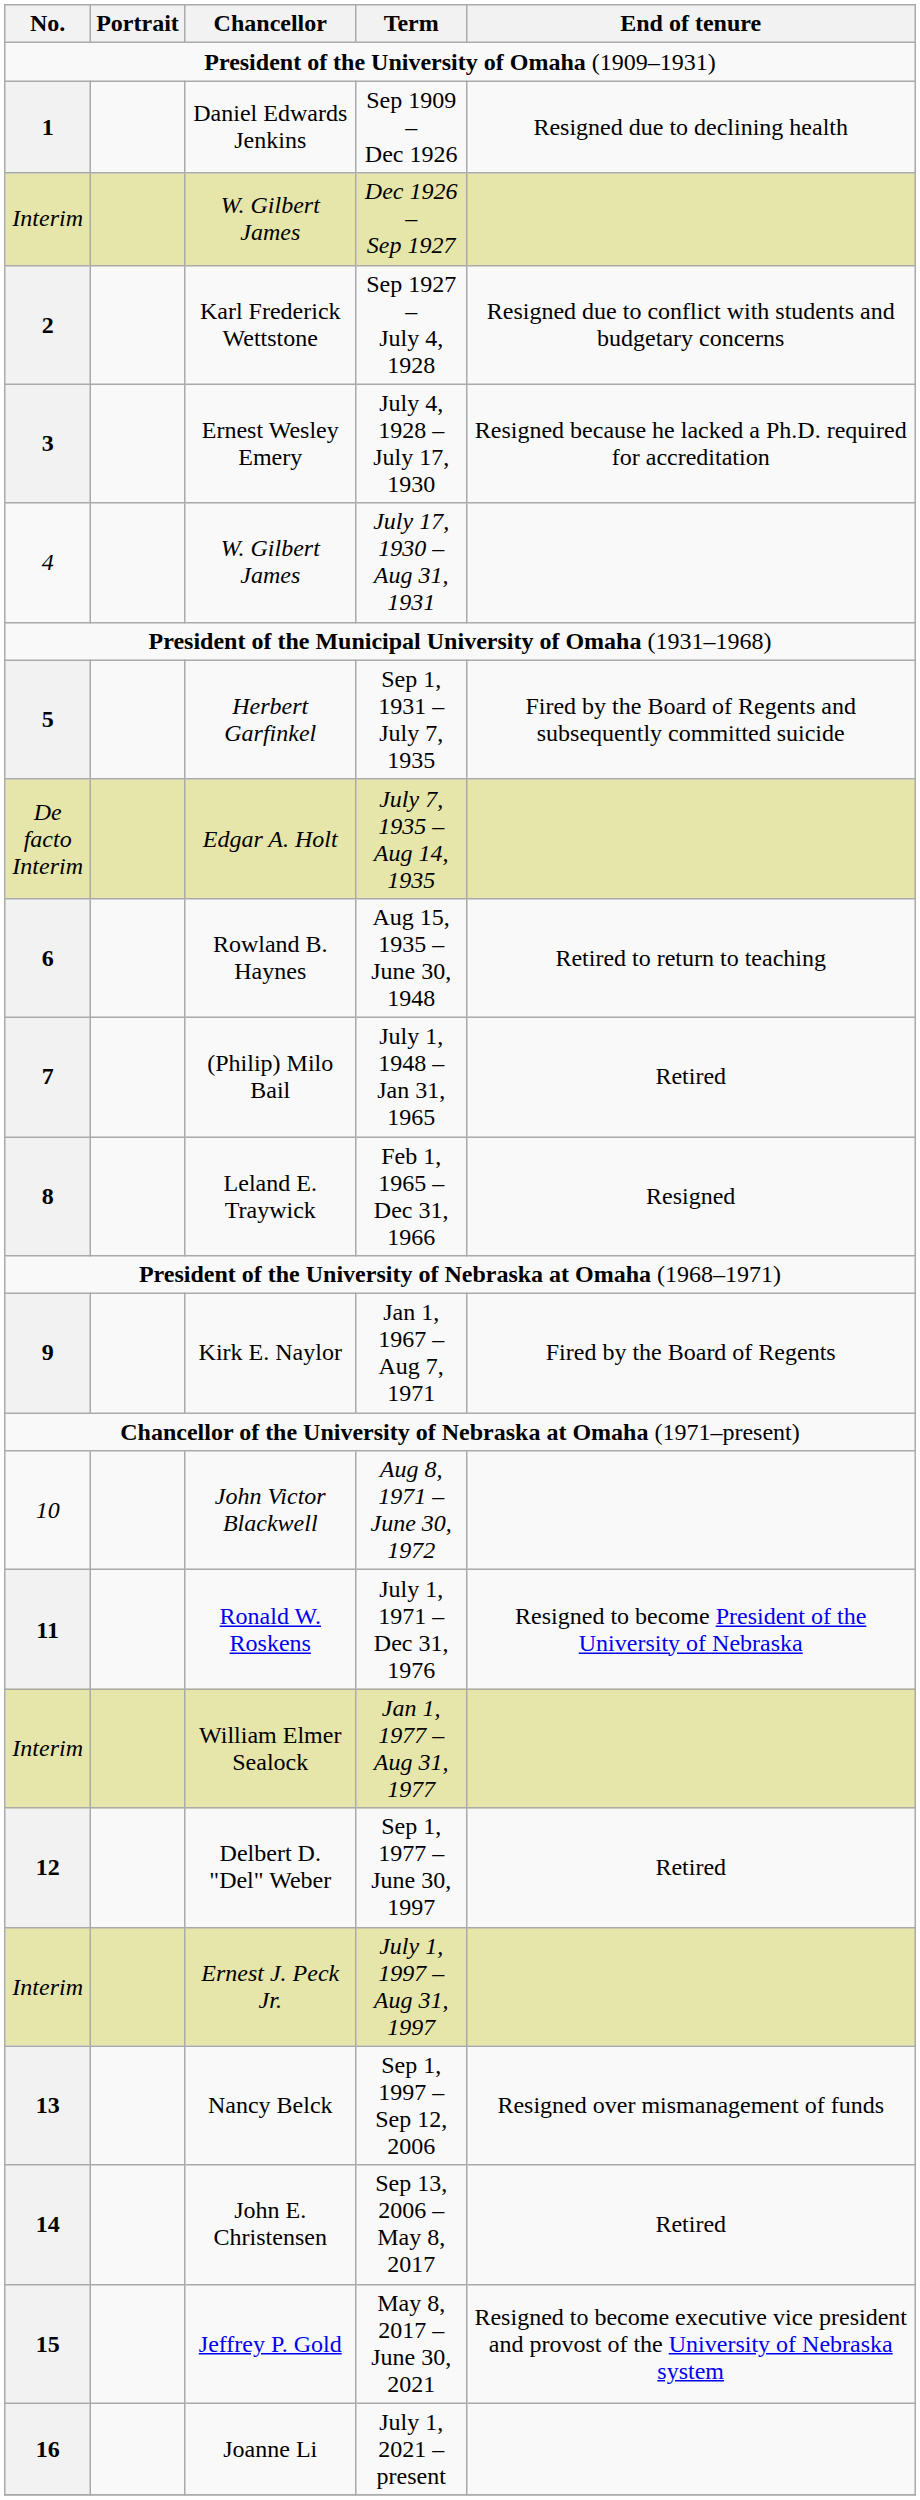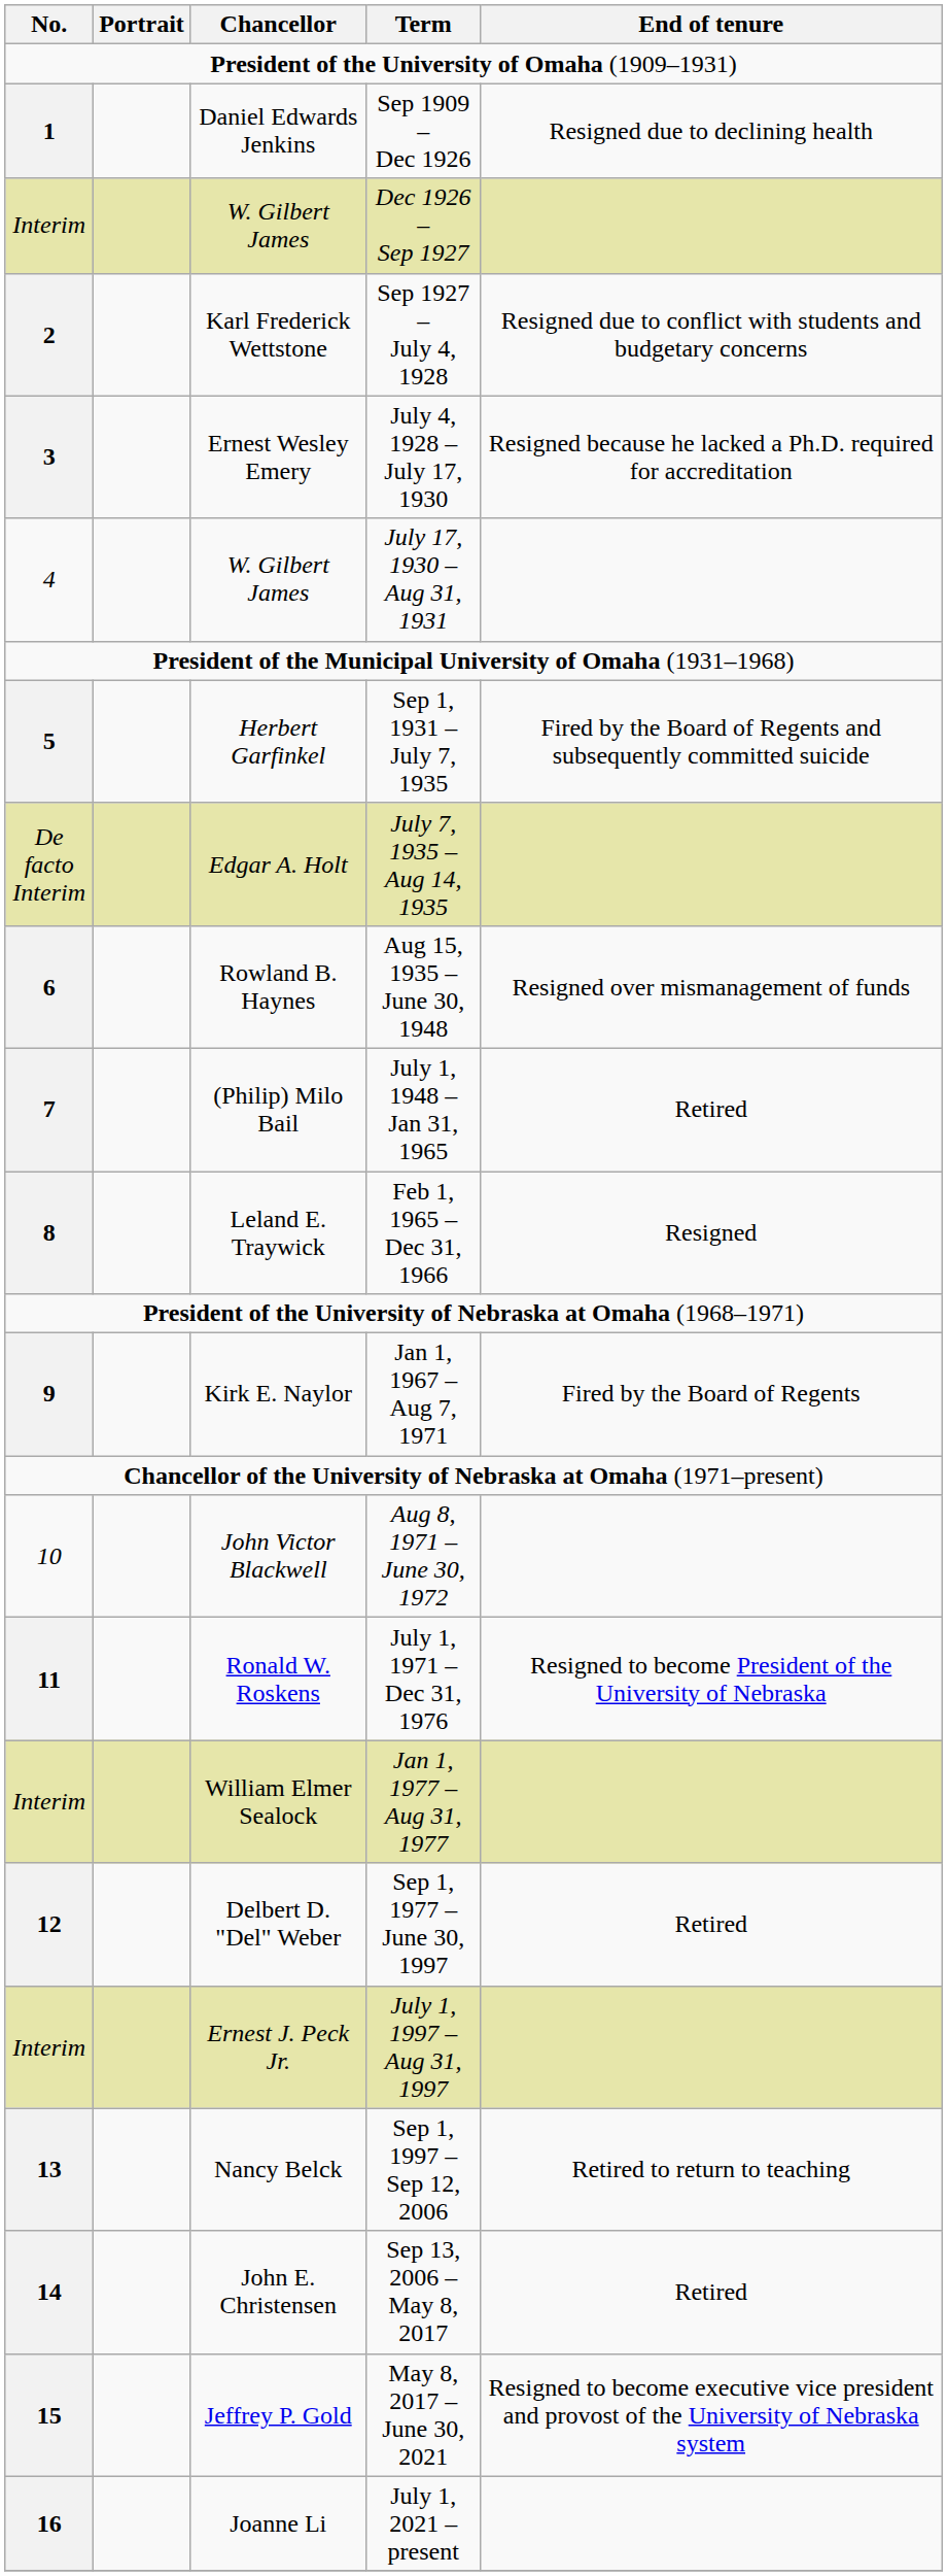Aug 15, 1935 – June 30, 1948 | End of tenure: Retired to return to teaching -> Resigned over mismanagement of funds
Sep 1, 1997 – Sep 12, 2006 | End of tenure: Resigned over mismanagement of funds -> Retired to return to teaching
